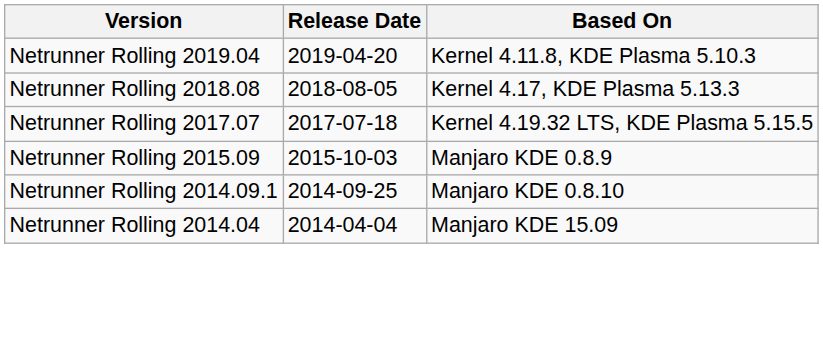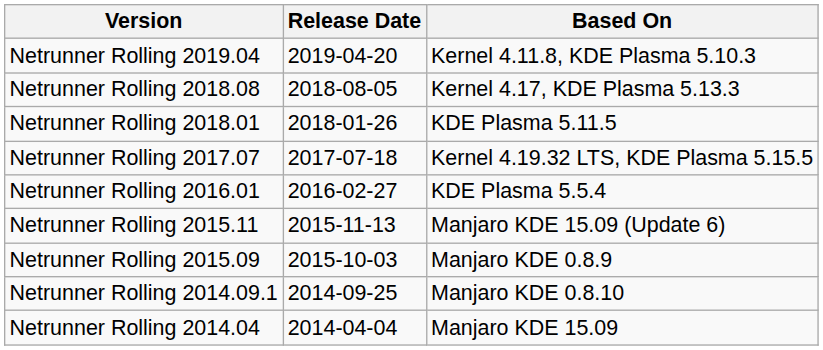+ row: Netrunner Rolling 2018.01 | 2018-01-26 | KDE Plasma 5.11.5
+ row: Netrunner Rolling 2016.01 | 2016-02-27 | KDE Plasma 5.5.4
+ row: Netrunner Rolling 2015.11 | 2015-11-13 | Manjaro KDE 15.09 (Update 6)
